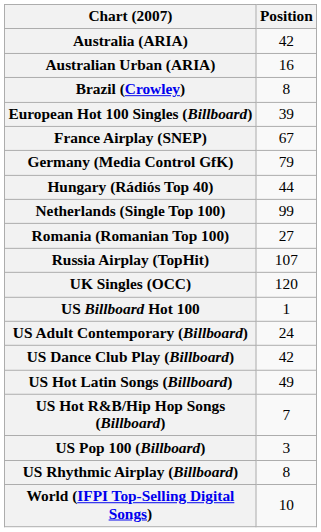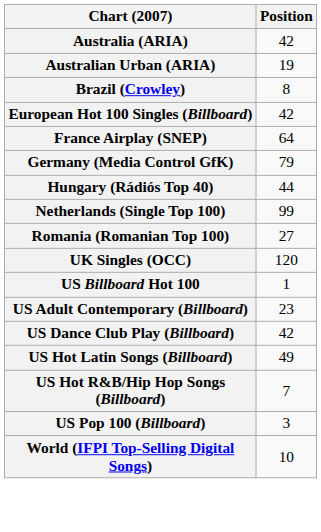Australian Urban (ARIA) | Position: 16 -> 19
European Hot 100 Singles (Billboard) | Position: 39 -> 42
France Airplay (SNEP) | Position: 67 -> 64
- row: Russia Airplay (TopHit) | 107
US Adult Contemporary (Billboard) | Position: 24 -> 23
- row: US Rhythmic Airplay (Billboard) | 8
